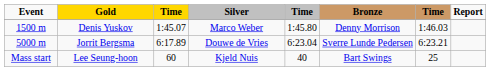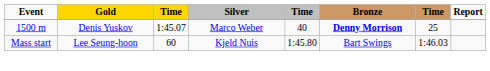Denis Yuskov | column 5: 1:45.80 -> 40
Denis Yuskov | Bronze: normal -> bold
Denis Yuskov | column 7: 1:46.03 -> 25
- row: 5000 m | Jorrit Bergsma | 6:17.89 | Douwe de Vries | 6:23.04 | Sverre Lunde Pedersen | 6:23.21
Lee Seung-hoon | column 5: 40 -> 1:45.80
Lee Seung-hoon | column 7: 25 -> 1:46.03
